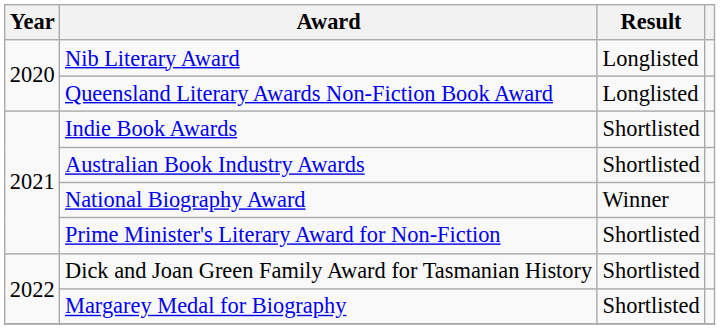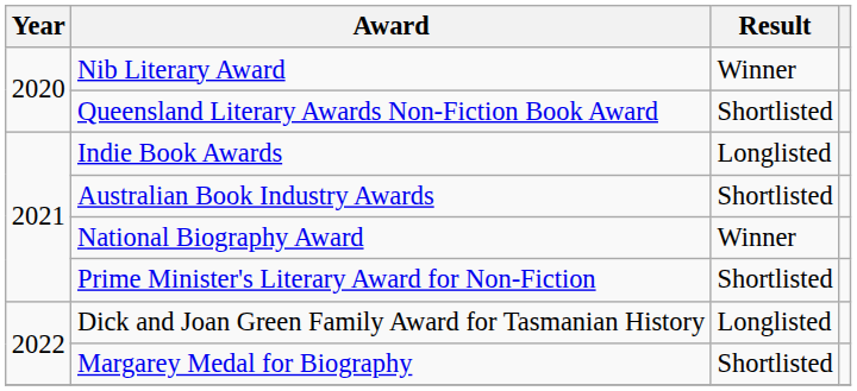Nib Literary Award | Result: Longlisted -> Winner
Queensland Literary Awards Non-Fiction Book Award | Result: Longlisted -> Shortlisted
Indie Book Awards | Result: Shortlisted -> Longlisted
Dick and Joan Green Family Award for Tasmanian History | Result: Shortlisted -> Longlisted
